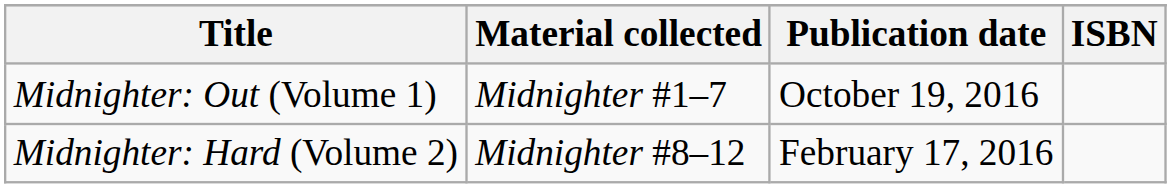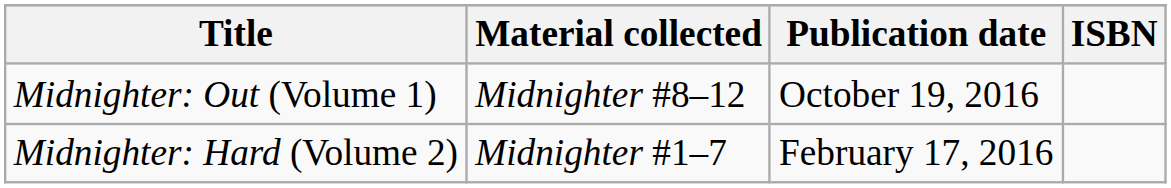Midnighter: Out (Volume 1) | Material collected: Midnighter #1–7 -> Midnighter #8–12
Midnighter: Hard (Volume 2) | Material collected: Midnighter #8–12 -> Midnighter #1–7
